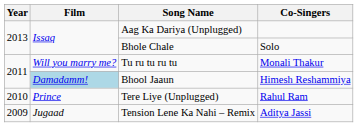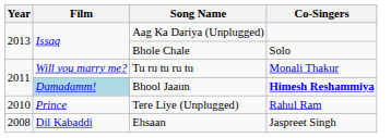Bhool Jaaun | Co-Singers: normal -> bold
- row: 2009 | Jugaad | Tension Lene Ka Nahi – Remix | Aditya Jassi
+ row: 2008 | Dil Kabaddi | Ehsaan | Jaspreet Singh
